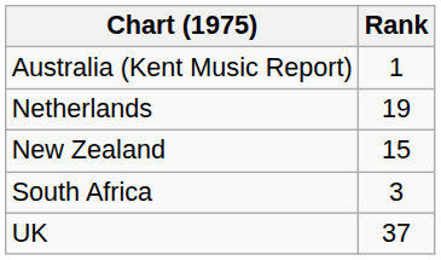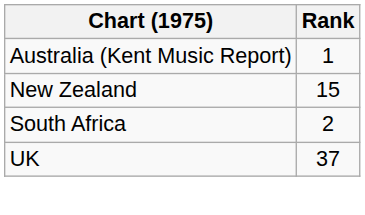- row: Netherlands | 19
South Africa | Rank: 3 -> 2
